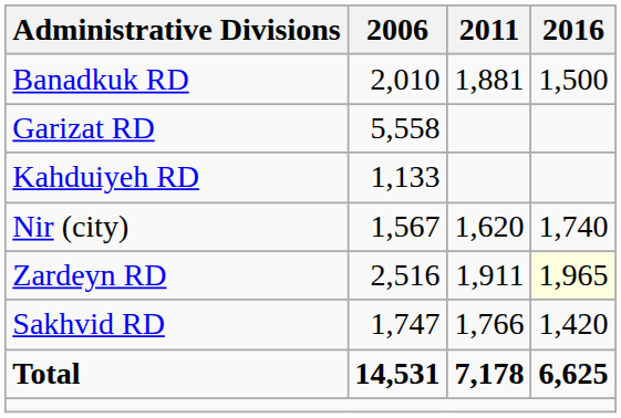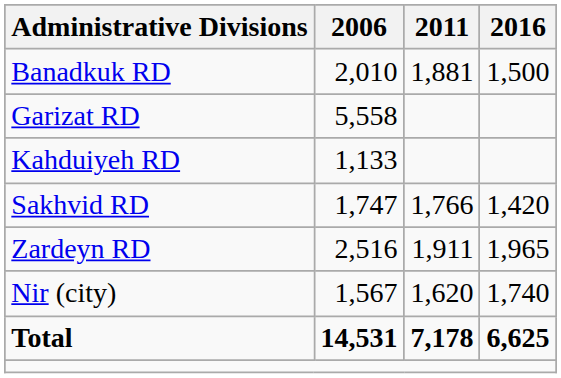rows swapped: Sakhvid RD <-> Nir (city)
Zardeyn RD | 2016: lightyellow background -> no background
